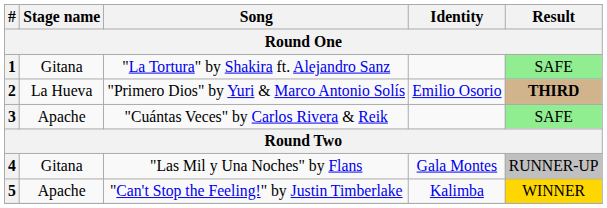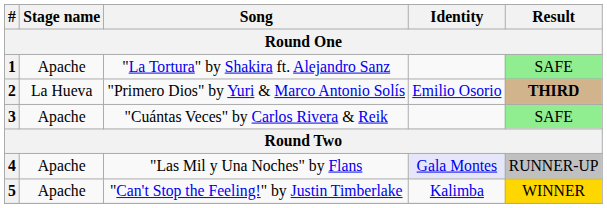1 | Stage name: Gitana -> Apache
4 | Stage name: Gitana -> Apache
4 | Identity: no background -> lavender background
